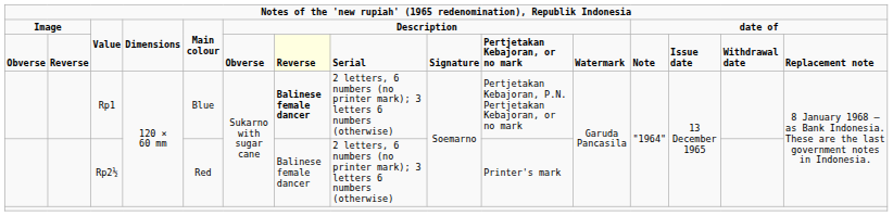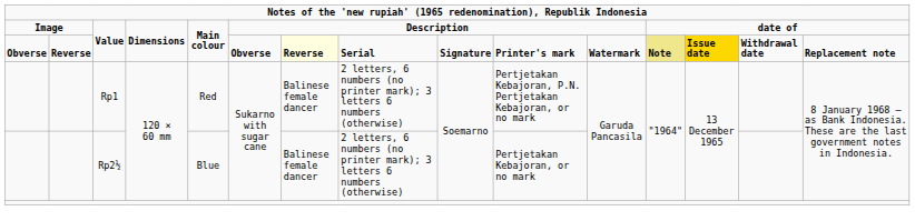Obverse / Value | column 10: Pertjetakan Kebajoran, or no mark -> Printer's mark
Obverse / Value | column 12: no background -> khaki background
Obverse / Value | column 13: no background -> gold background
Rp1 | column 5: Blue -> Red
Rp1 | column 7: bold -> normal
Rp2½ | column 5: Red -> Blue
Rp2½ | column 10: Printer's mark -> Pertjetakan Kebajoran, or no mark
